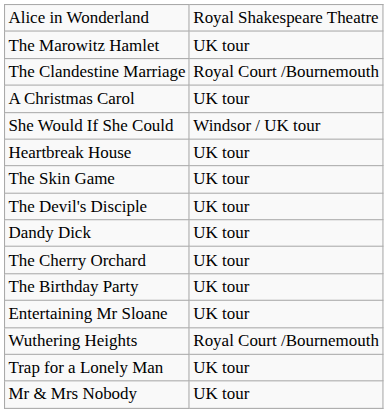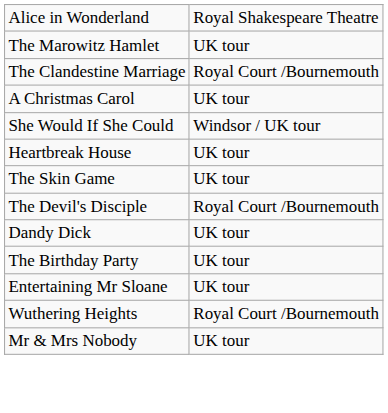The Devil's Disciple | column 2: UK tour -> Royal Court /Bournemouth
- row: The Cherry Orchard | UK tour
- row: Trap for a Lonely Man | UK tour
